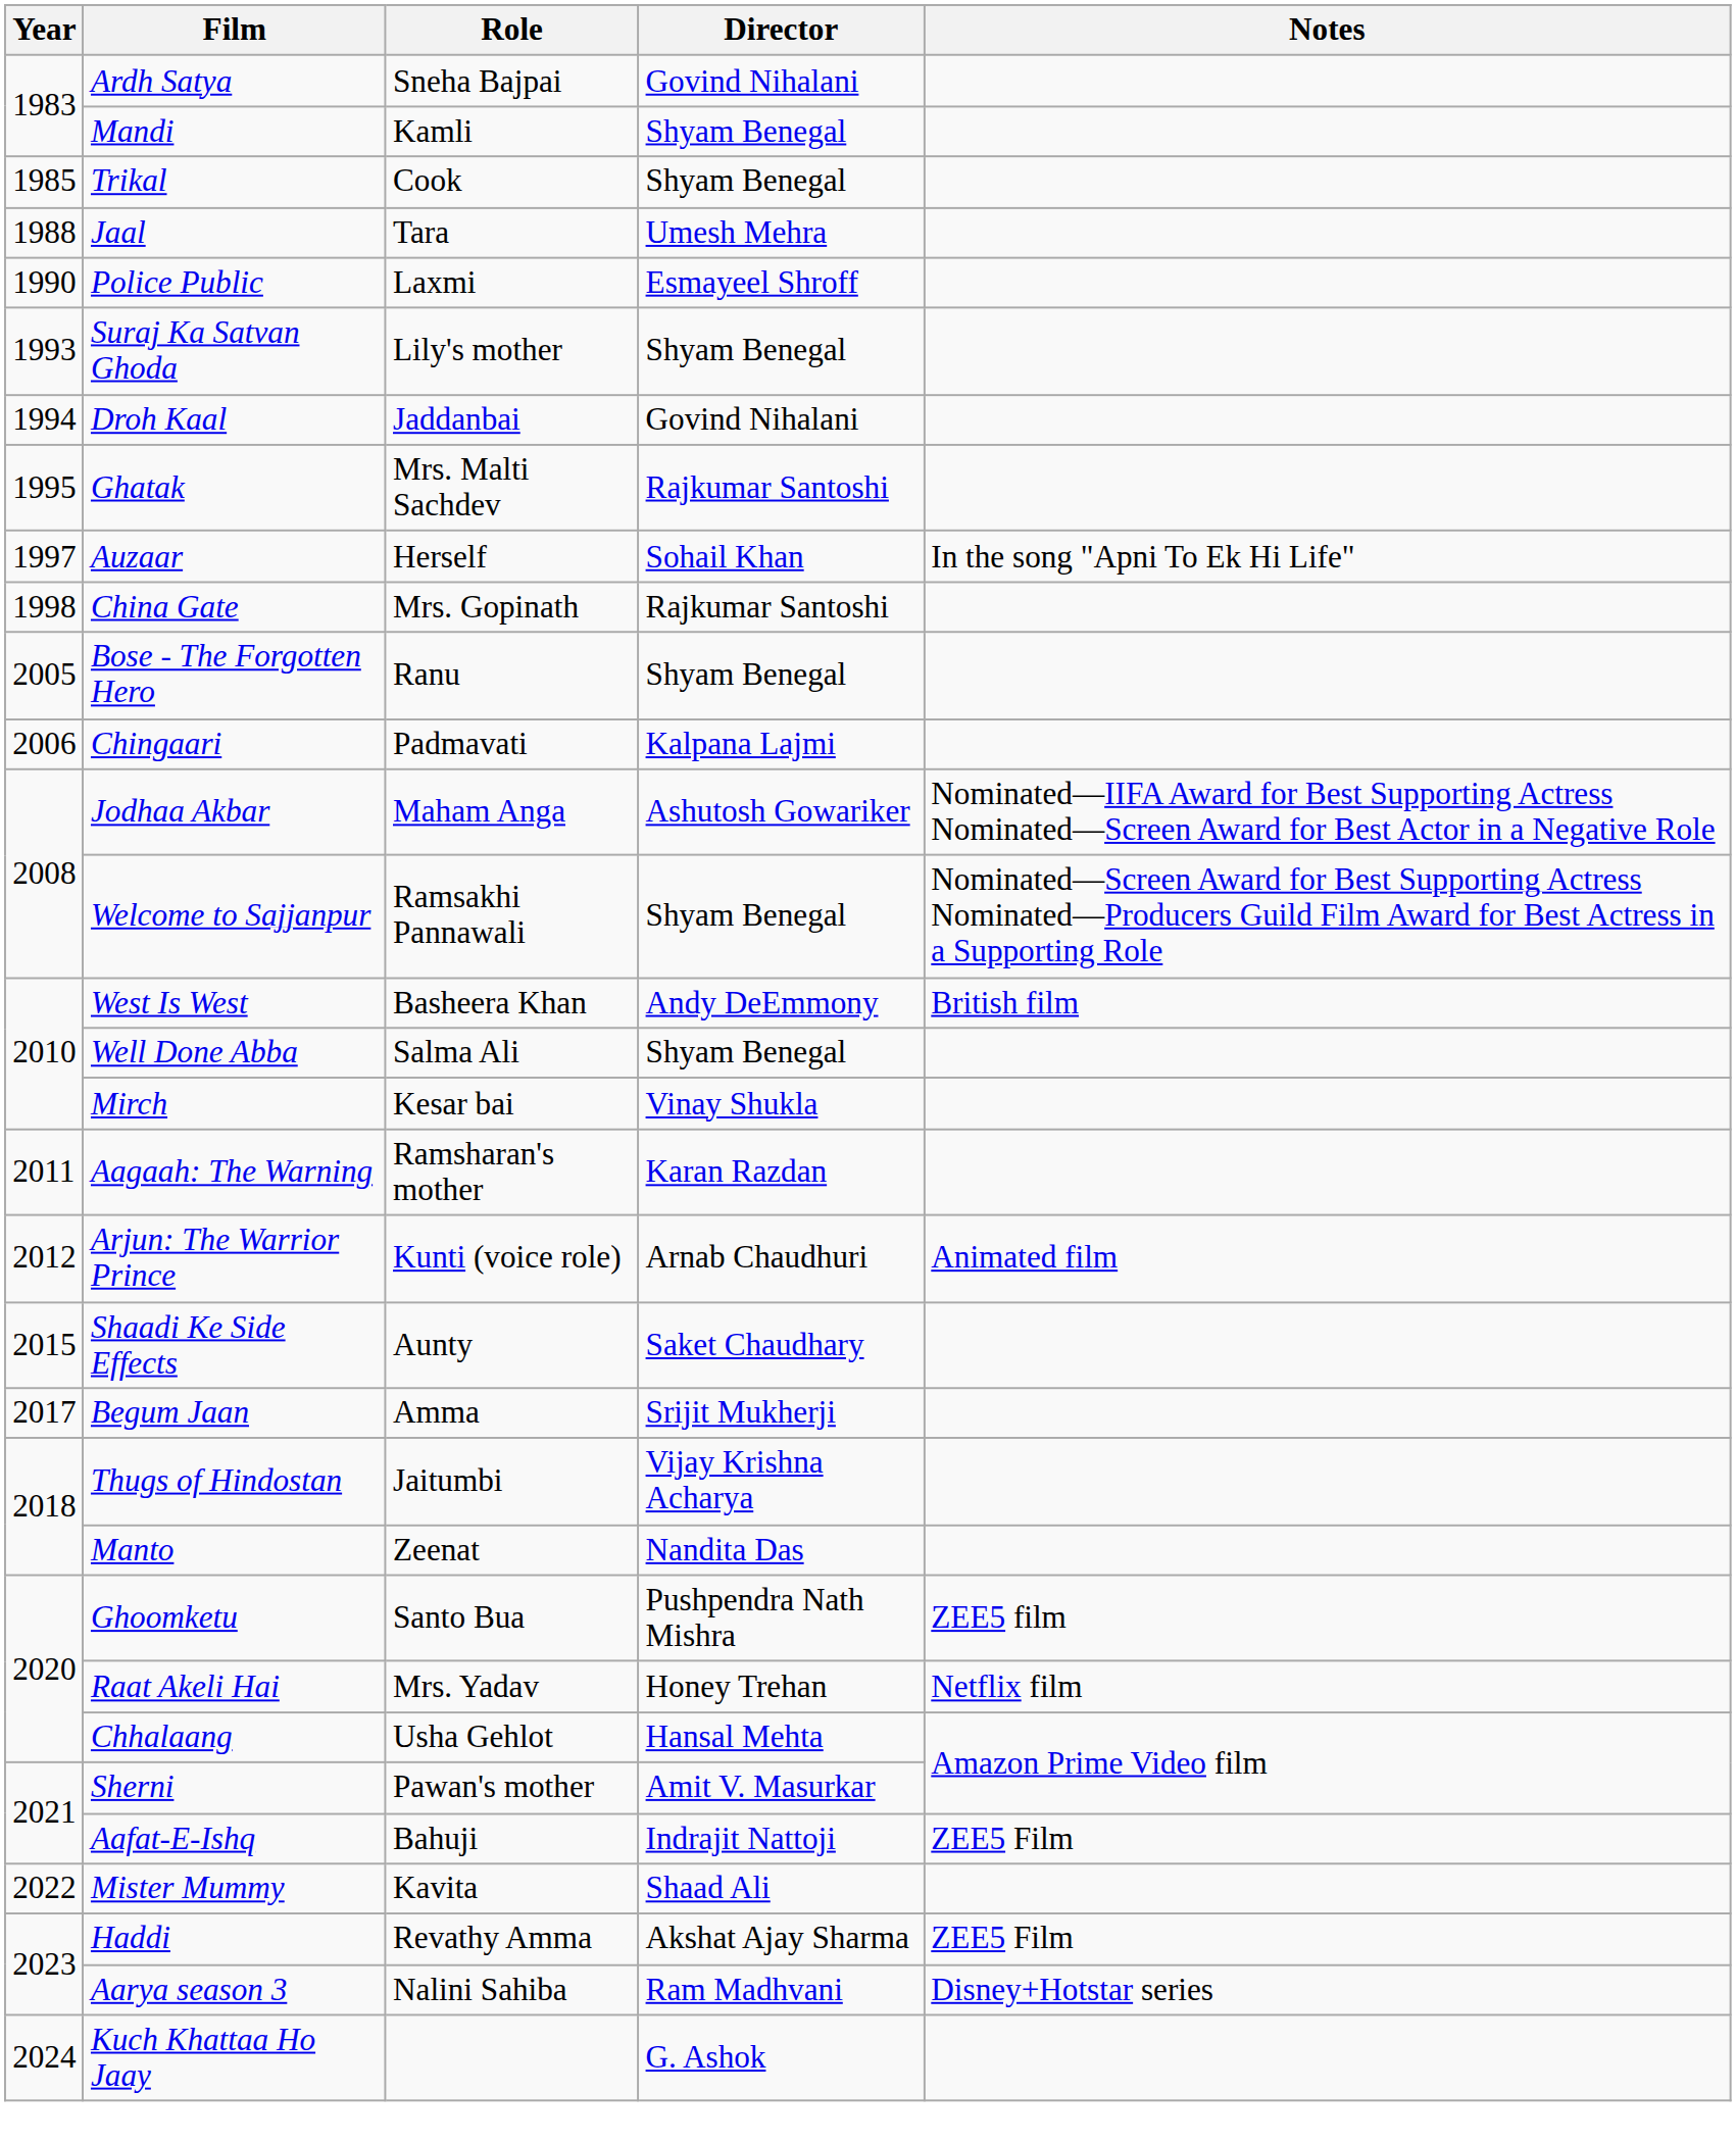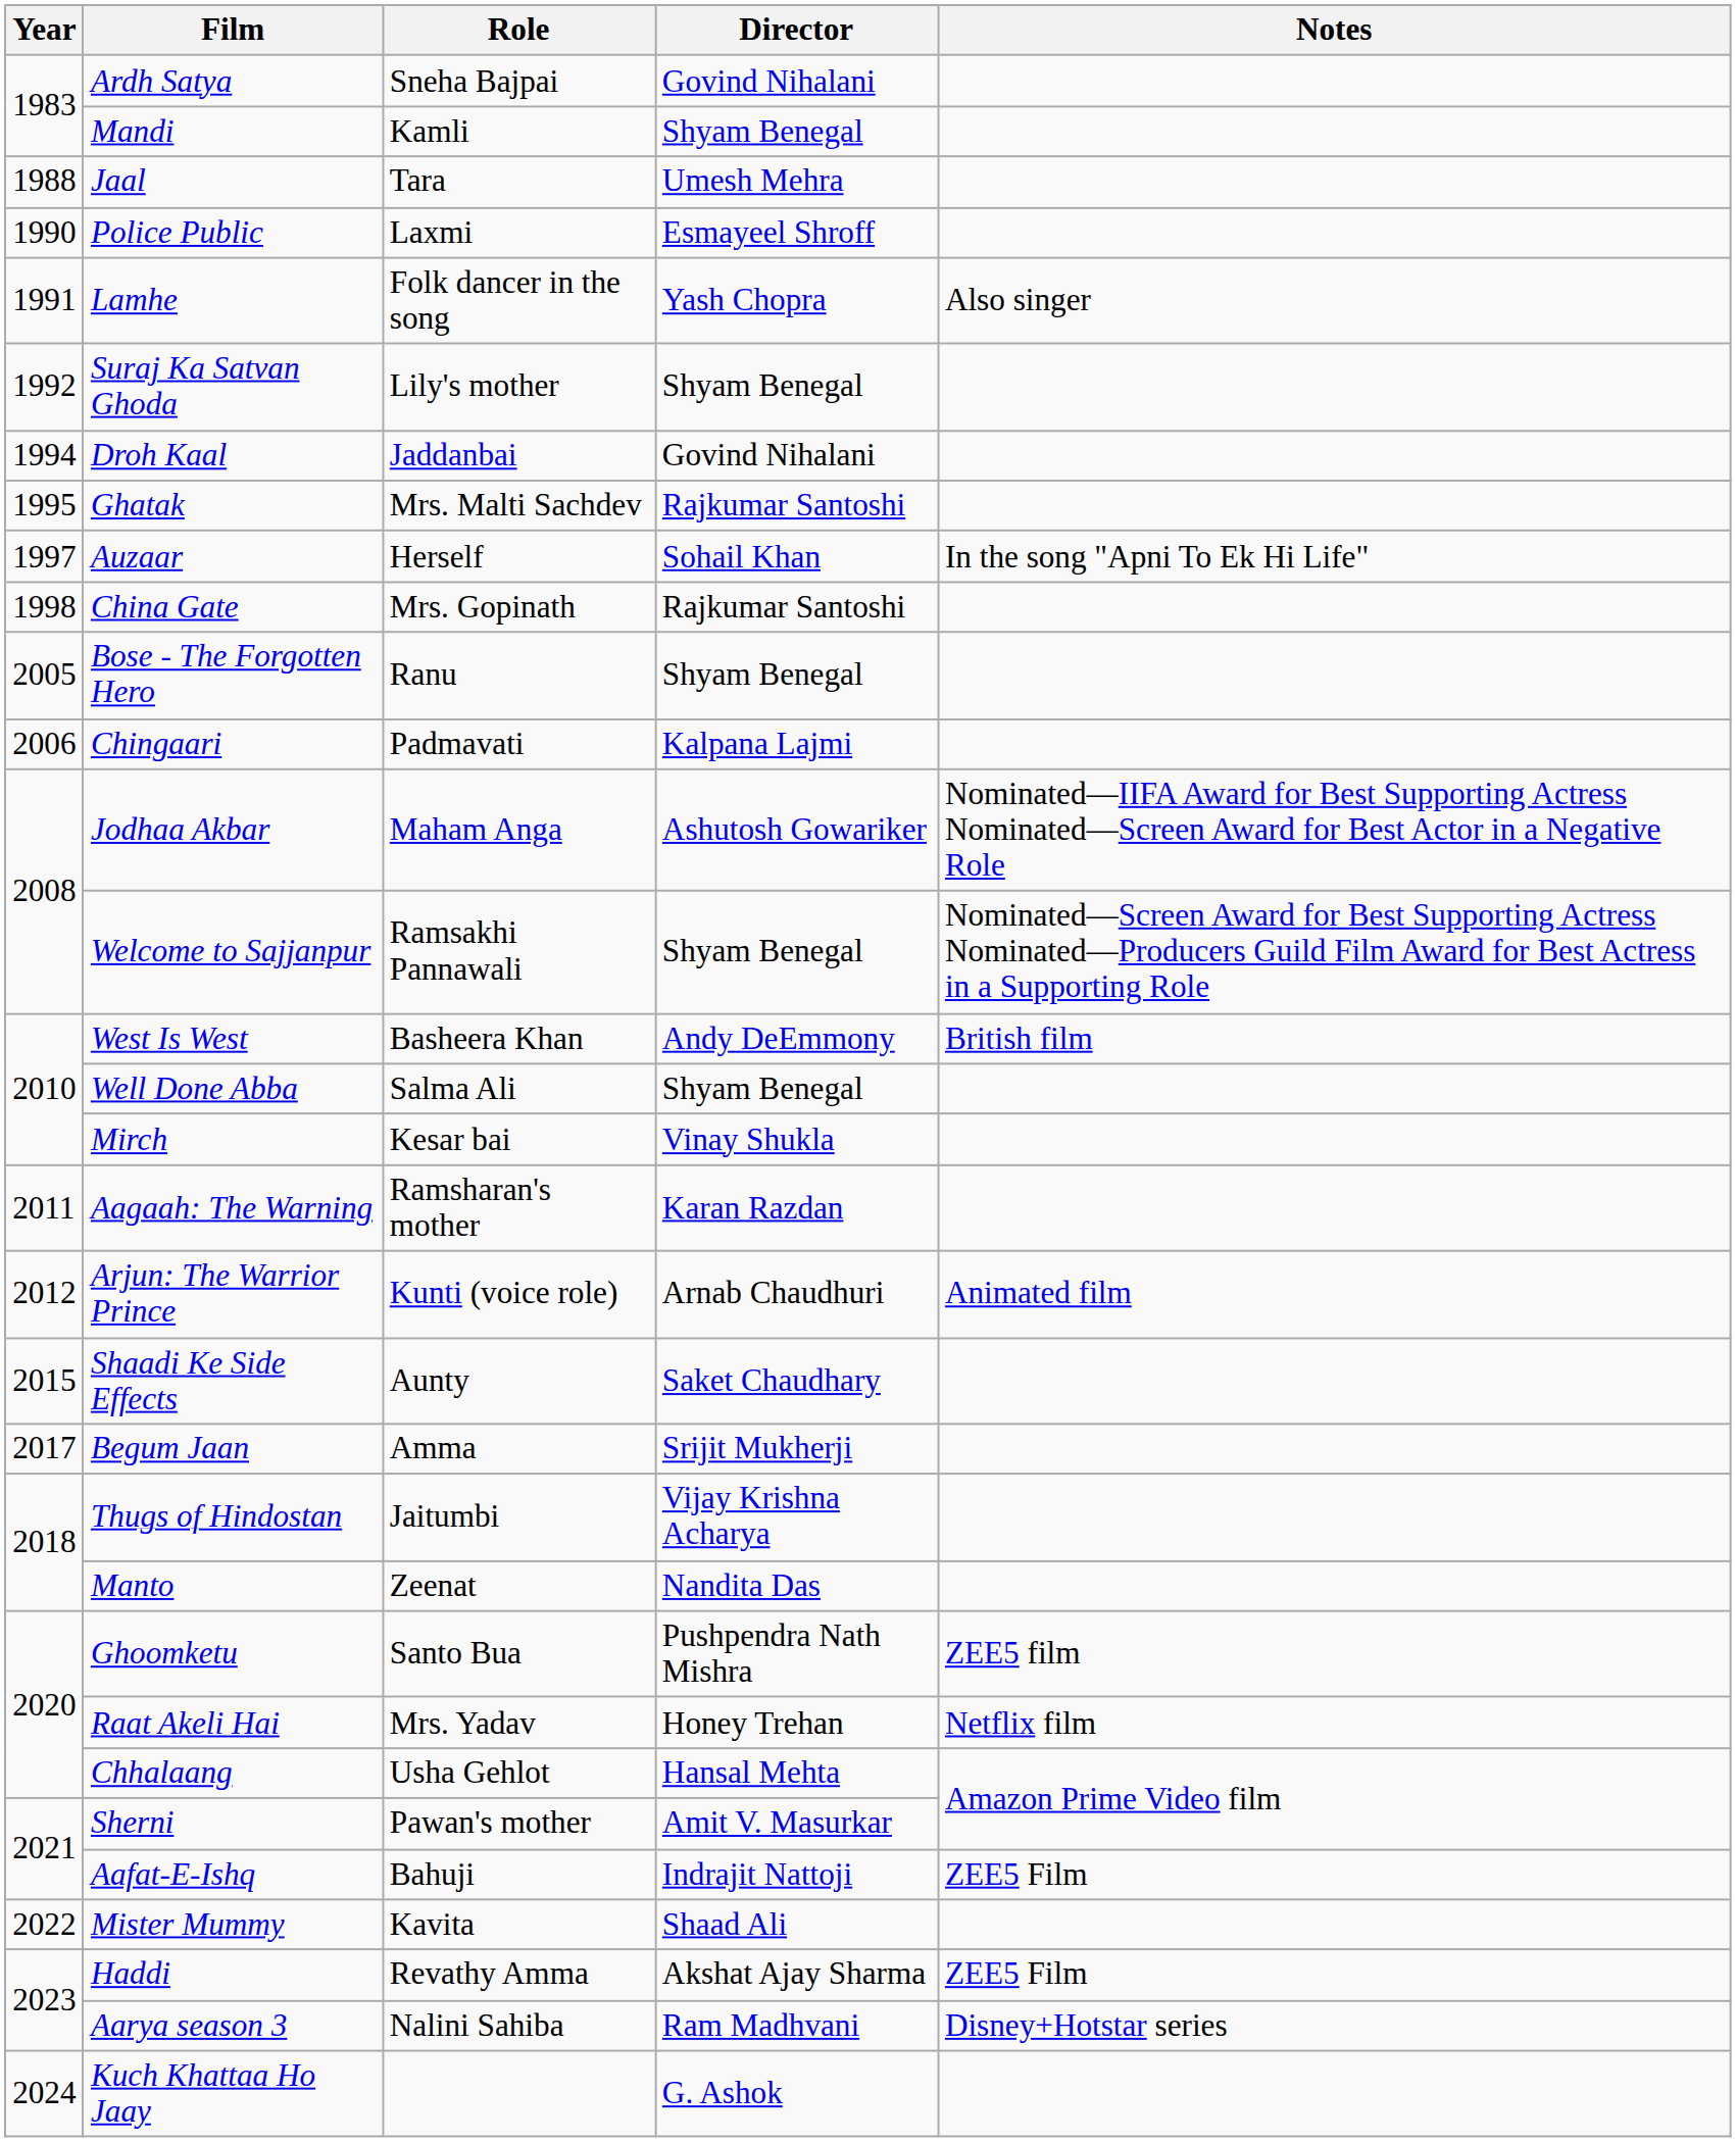- row: 1985 | Trikal | Cook | Shyam Benegal
+ row: 1991 | Lamhe | Folk dancer in the song | Yash Chopra | Also singer
Suraj Ka Satvan Ghoda | Year: 1993 -> 1992
